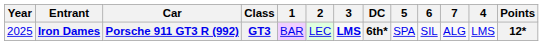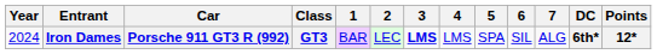columns swapped: 4 <-> DC
Iron Dames | Year: 2025 -> 2024
